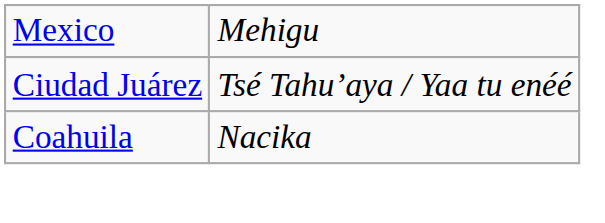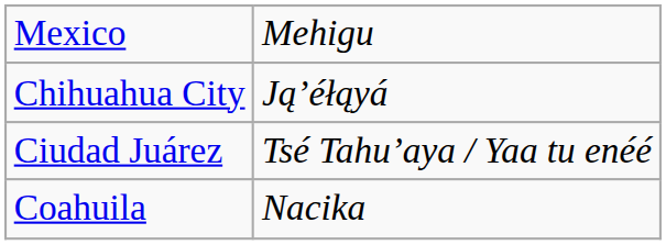+ row: Chihuahua City | Ją’éłąyá
